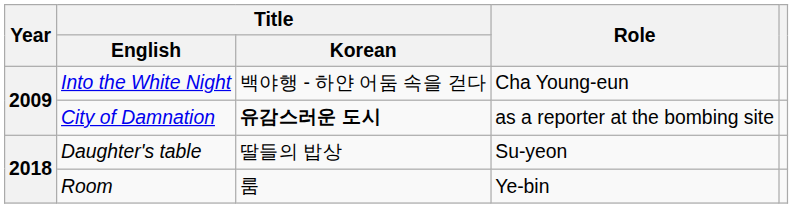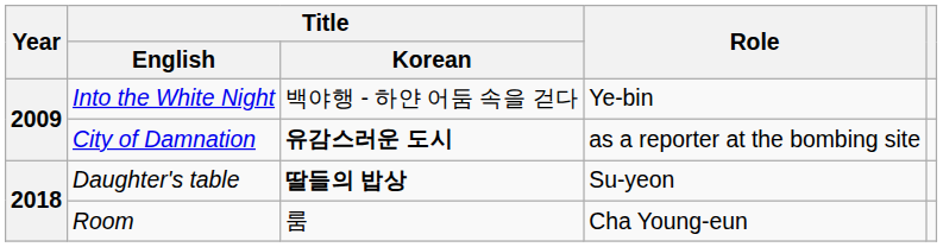Into the White Night | Role: Cha Young-eun -> Ye-bin
Daughter's table | Title / Korean: normal -> bold
Room | Role: Ye-bin -> Cha Young-eun
